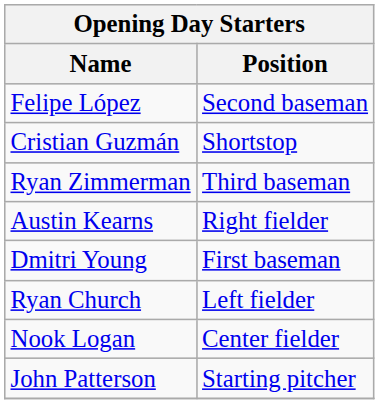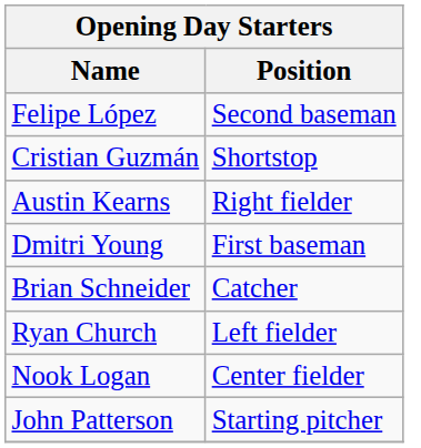- row: Ryan Zimmerman | Third baseman
+ row: Brian Schneider | Catcher
